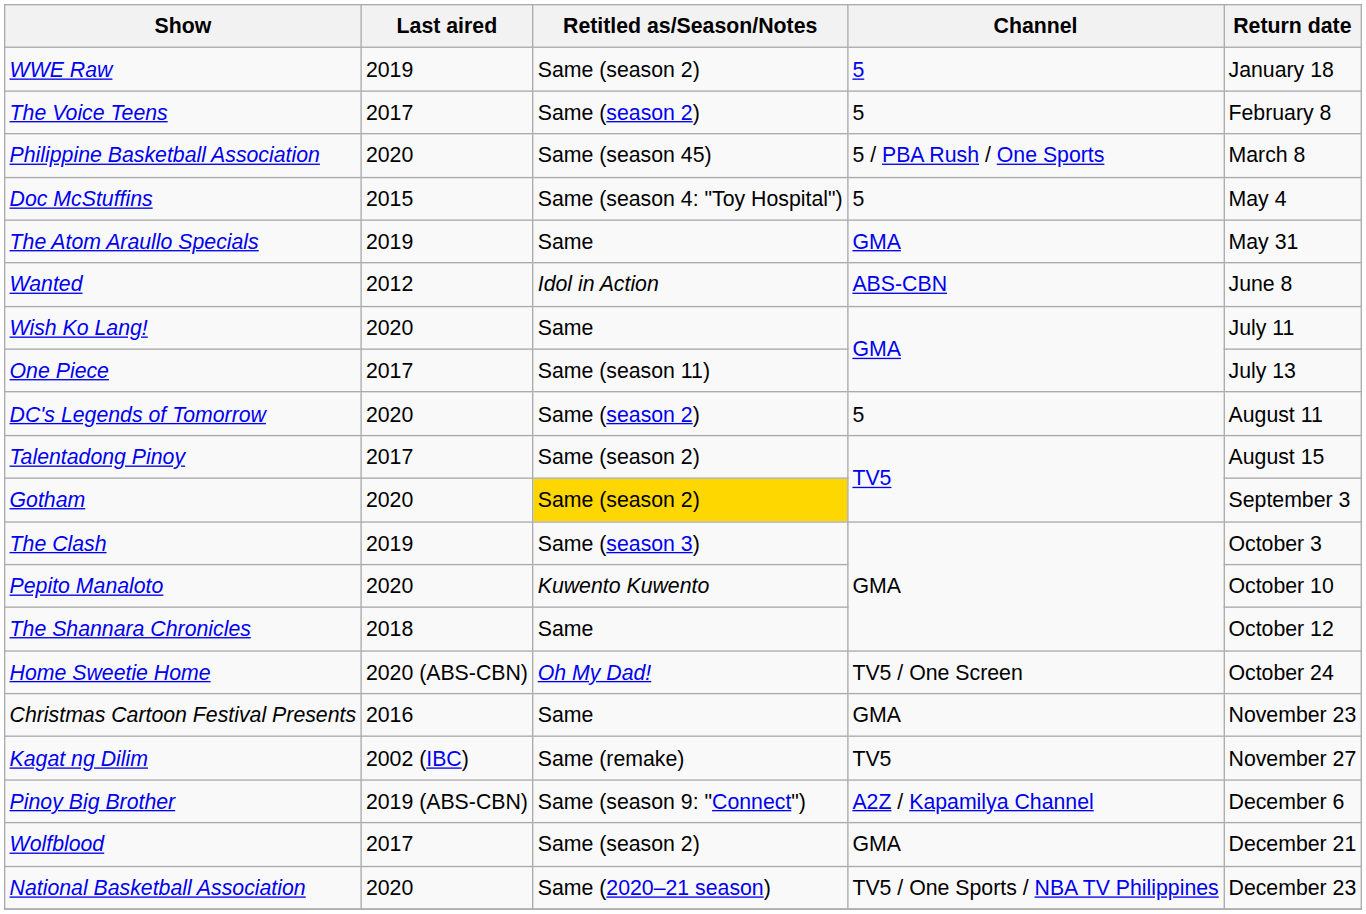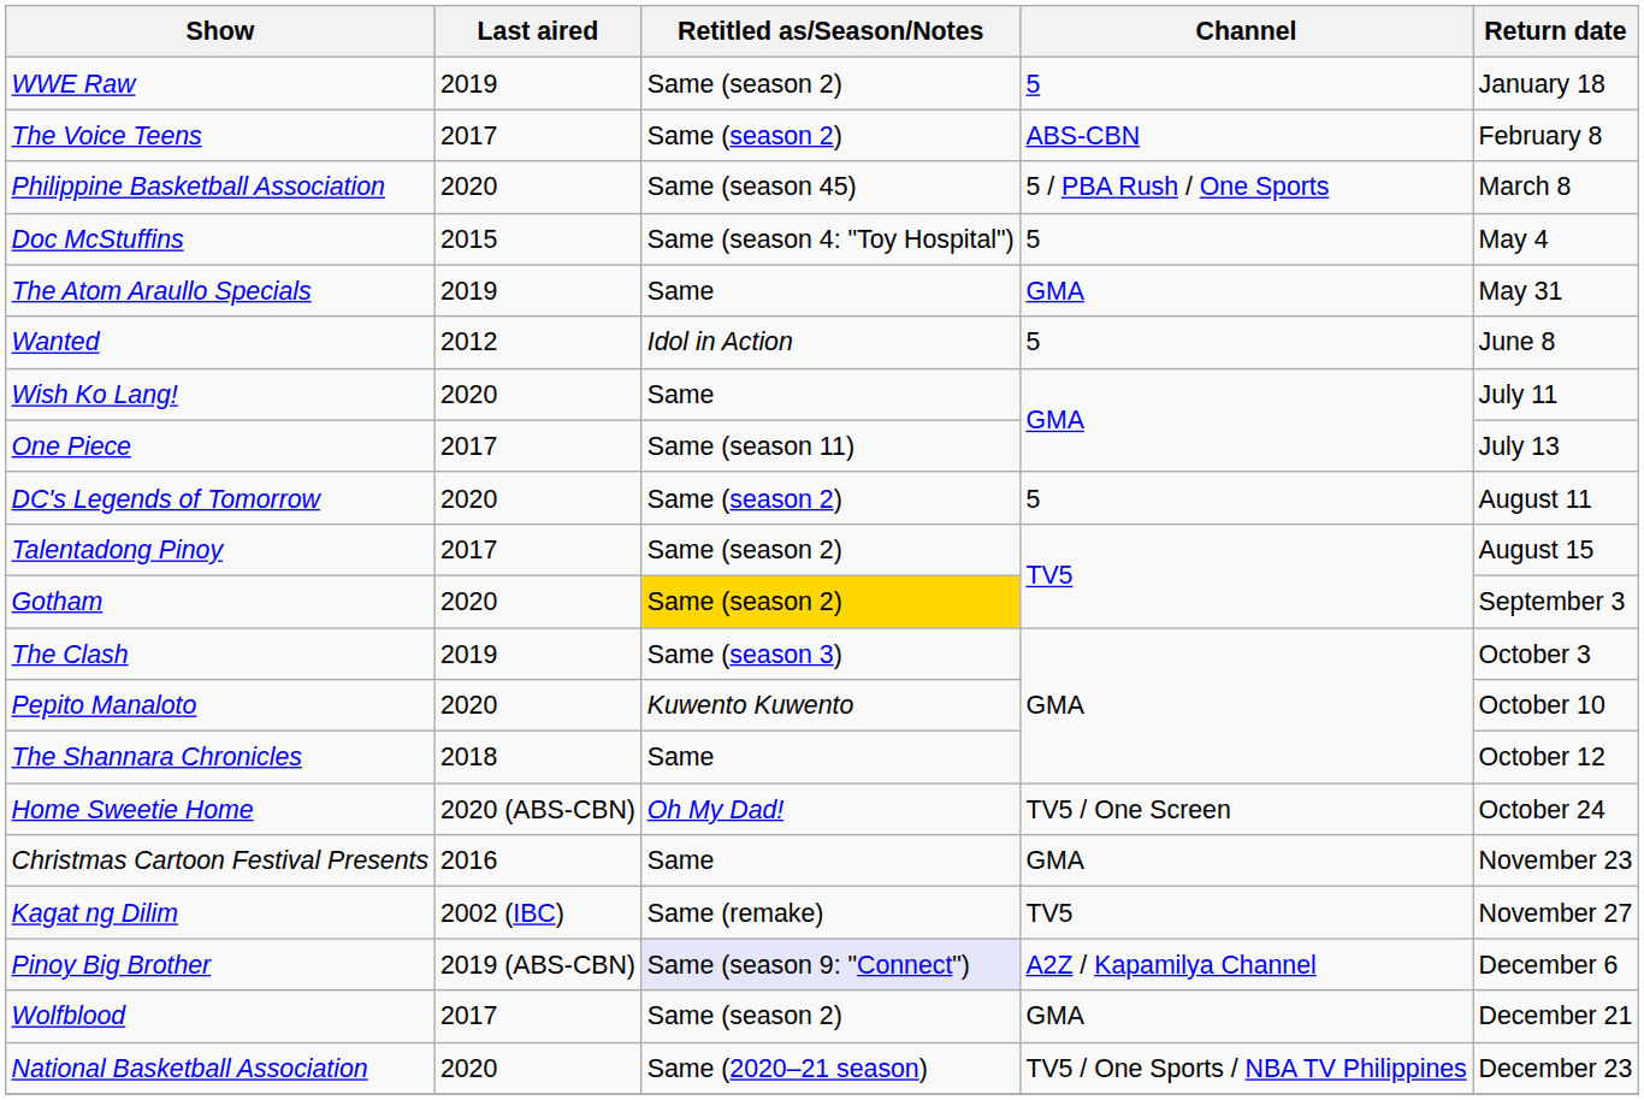The Voice Teens | Channel: 5 -> ABS-CBN
Wanted | Channel: ABS-CBN -> 5
Pinoy Big Brother | Retitled as/Season/Notes: no background -> lavender background
